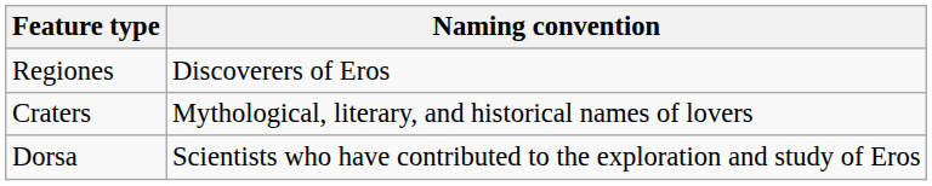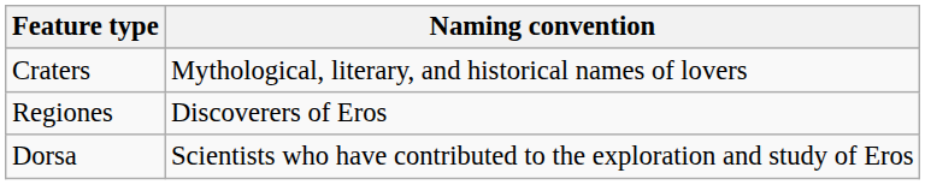rows swapped: Craters <-> Regiones
